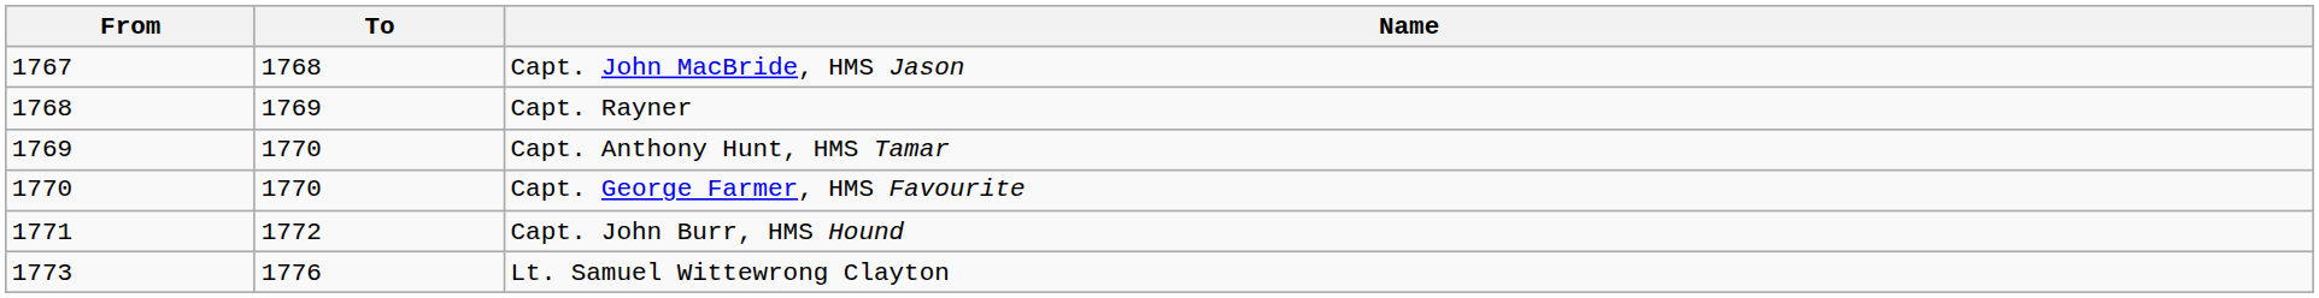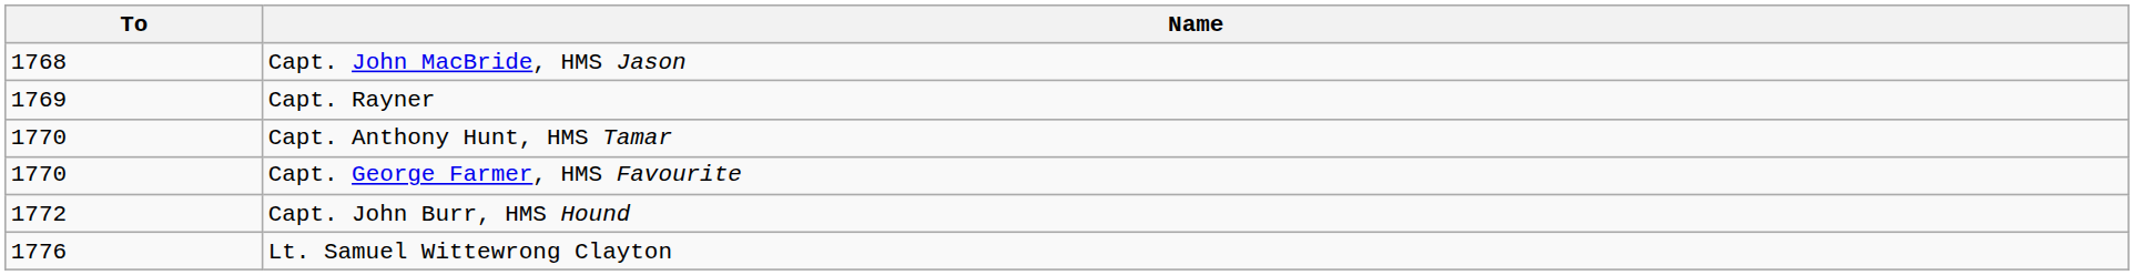- column: From | 1767 | 1768 | 1769 | 1770 | 1771 | 1773
